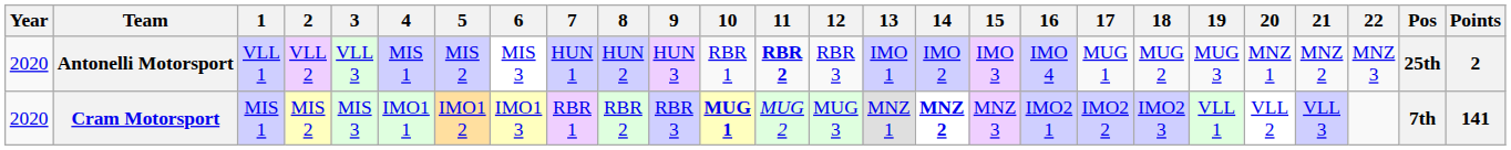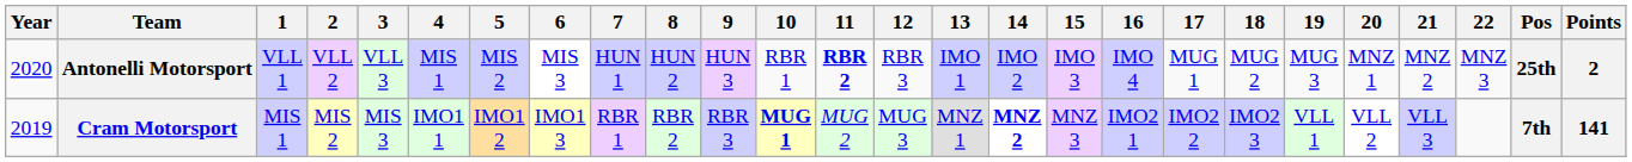Cram Motorsport | Year: 2020 -> 2019
